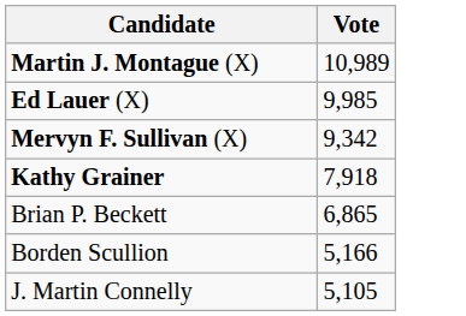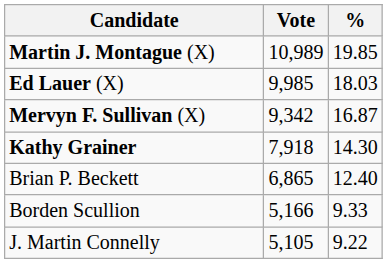+ column: % | 19.85 | 18.03 | 16.87 | 14.30 | 12.40 | 9.33 | 9.22
